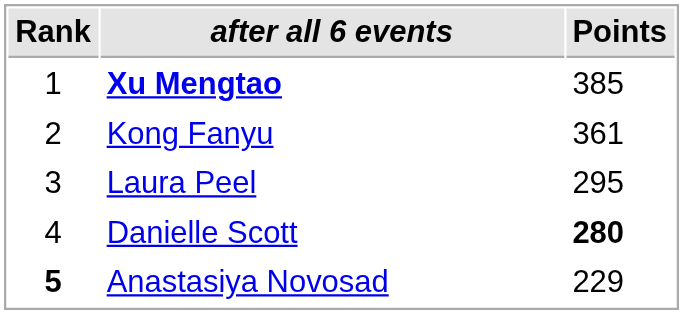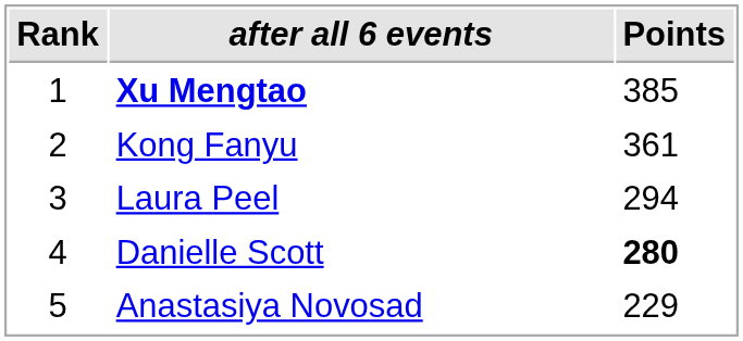Laura Peel | Points: 295 -> 294
Anastasiya Novosad | Rank: bold -> normal
